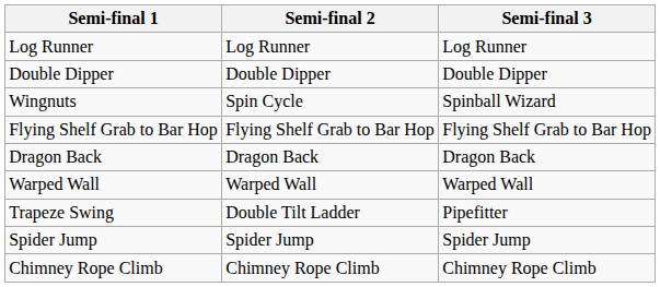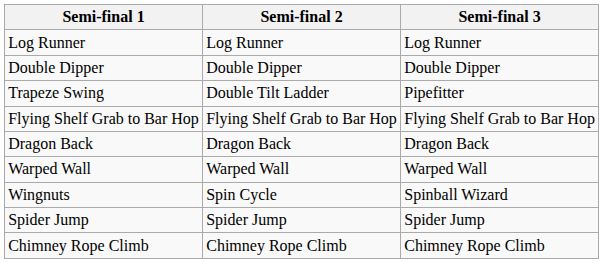rows swapped: Trapeze Swing <-> Wingnuts
